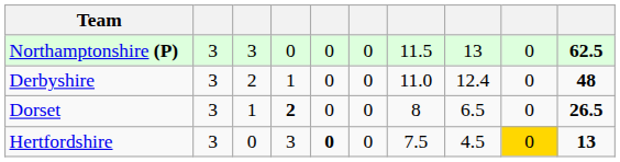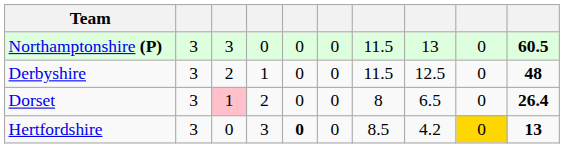Northamptonshire (P) | column 10: 62.5 -> 60.5
Derbyshire | column 7: 11.0 -> 11.5
Derbyshire | column 8: 12.4 -> 12.5
Dorset | column 3: no background -> pink background
Dorset | column 4: bold -> normal
Dorset | column 10: 26.5 -> 26.4
Hertfordshire | column 7: 7.5 -> 8.5
Hertfordshire | column 8: 4.5 -> 4.2
